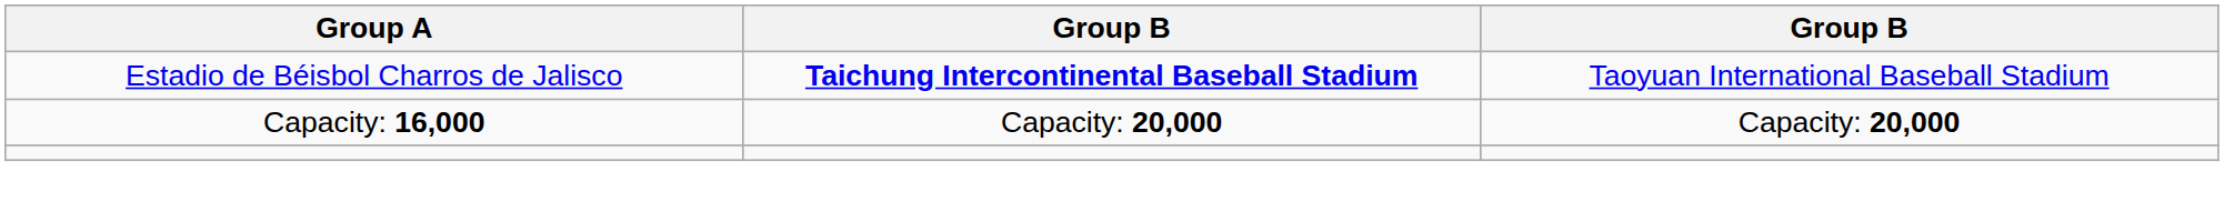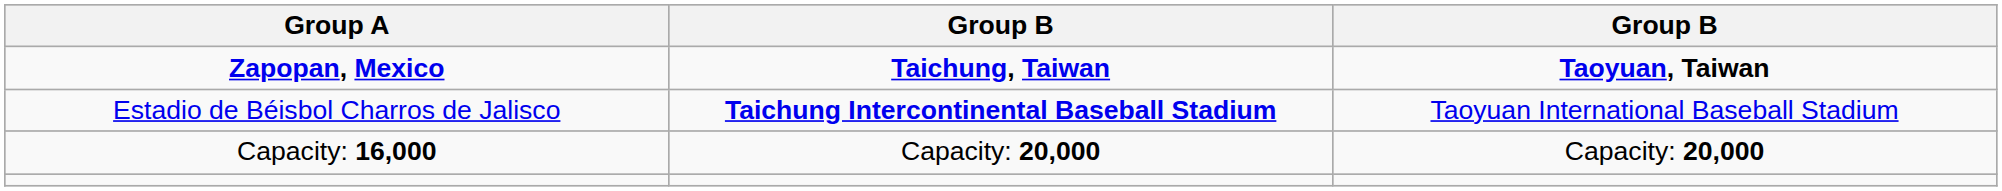+ row: Zapopan, Mexico | Taichung, Taiwan | Taoyuan, Taiwan
